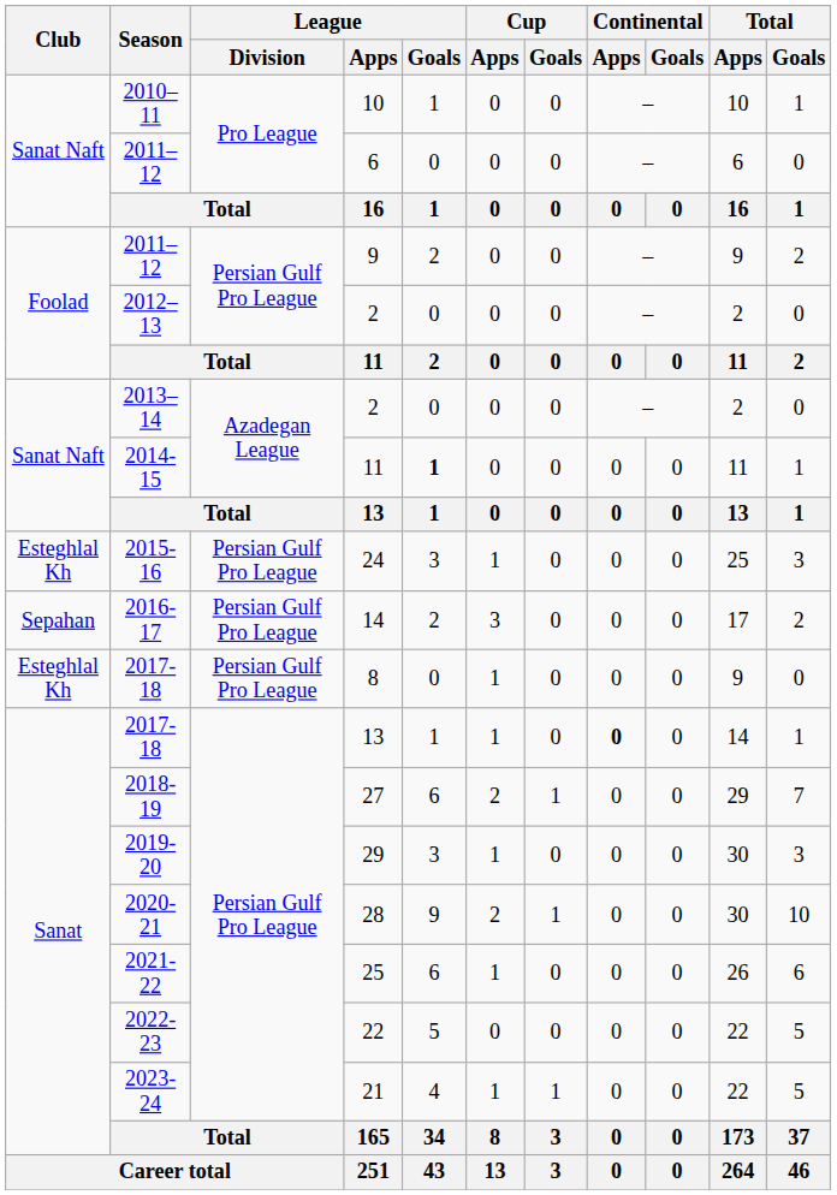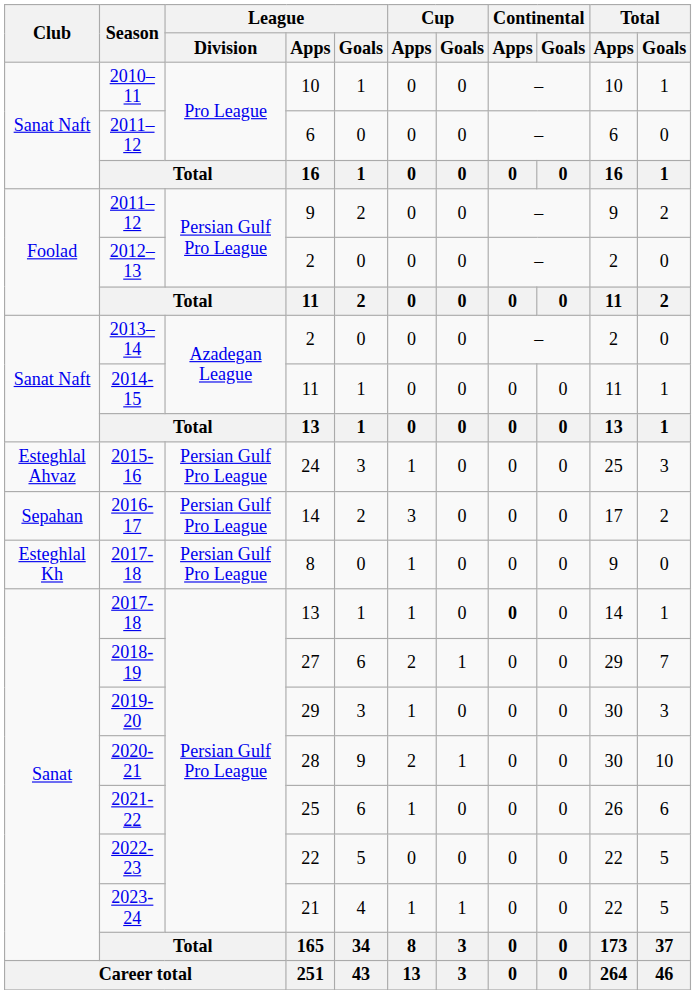2014-15 / 11 | League / Goals: bold -> normal
24 | Club: Esteghlal Kh -> Esteghlal Ahvaz
